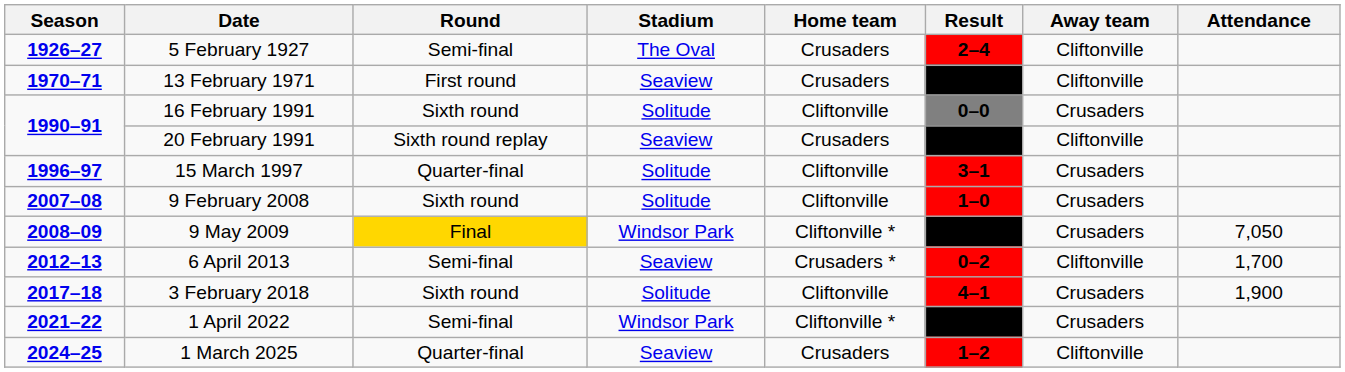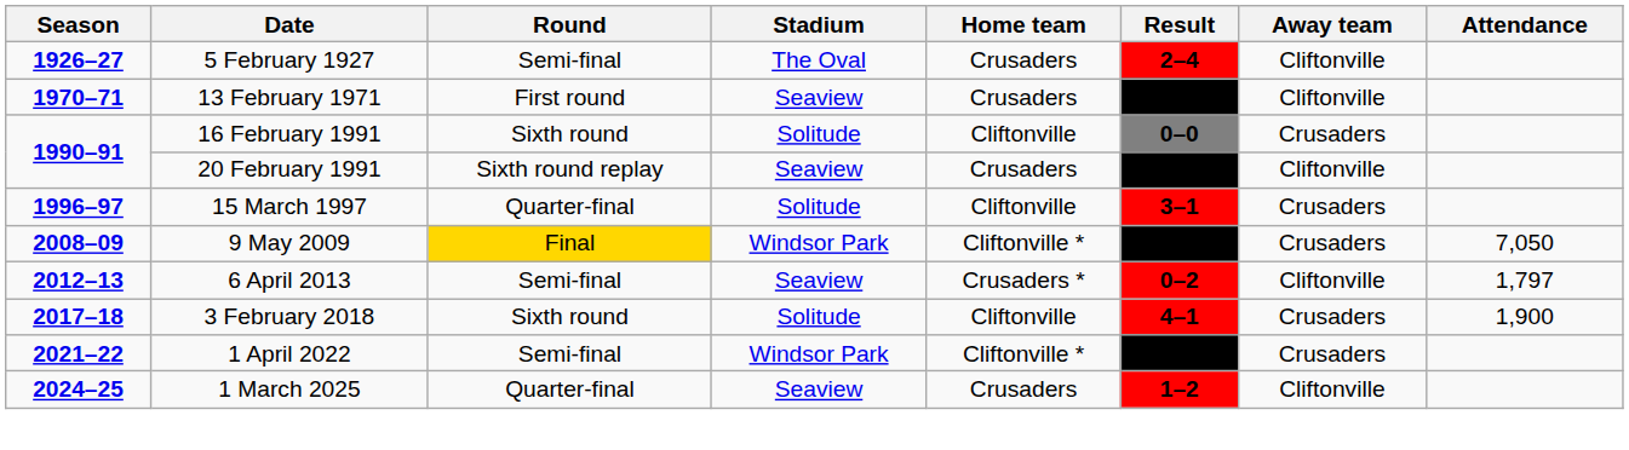- row: 2007–08 | 9 February 2008 | Sixth round | Solitude | Cliftonville | 1–0 | Crusaders
6 April 2013 | Attendance: 1,700 -> 1,797
